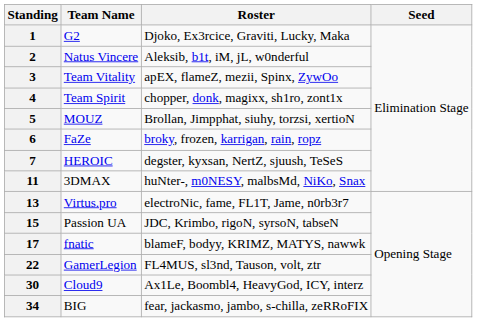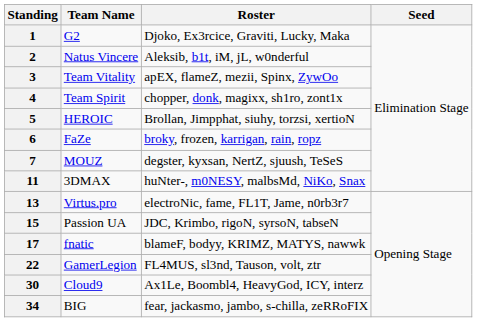5 | Team Name: MOUZ -> HEROIC
7 | Team Name: HEROIC -> MOUZ
